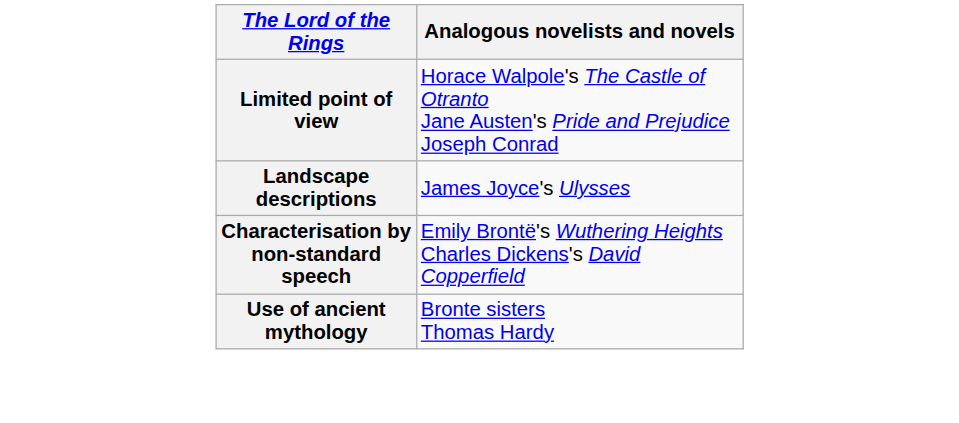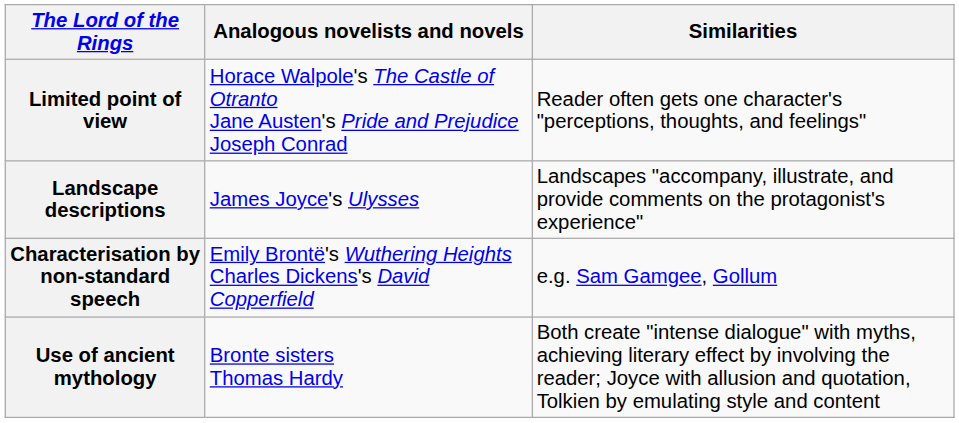+ column: Similarities | Reader often gets one character's "perceptions, thoughts, and feelings" | Landscapes "accompany, illustrate, and provide comments on the protagonist's experience" | e.g. Sam Gamgee, Gollum | Both create "intense dialogue" with myths, achieving literary effect by involving the reader; Joyce with allusion and quotation, Tolkien by emulating style and content
